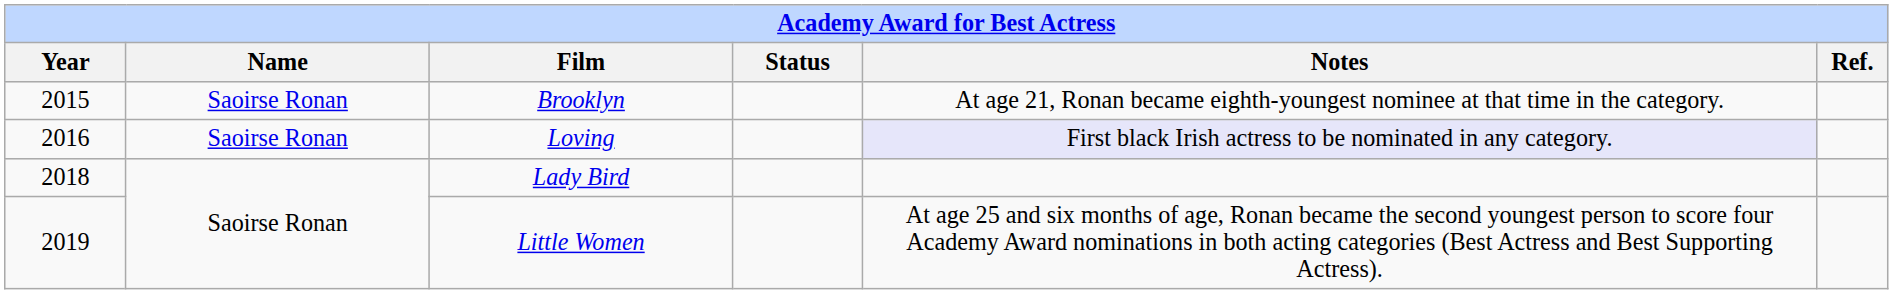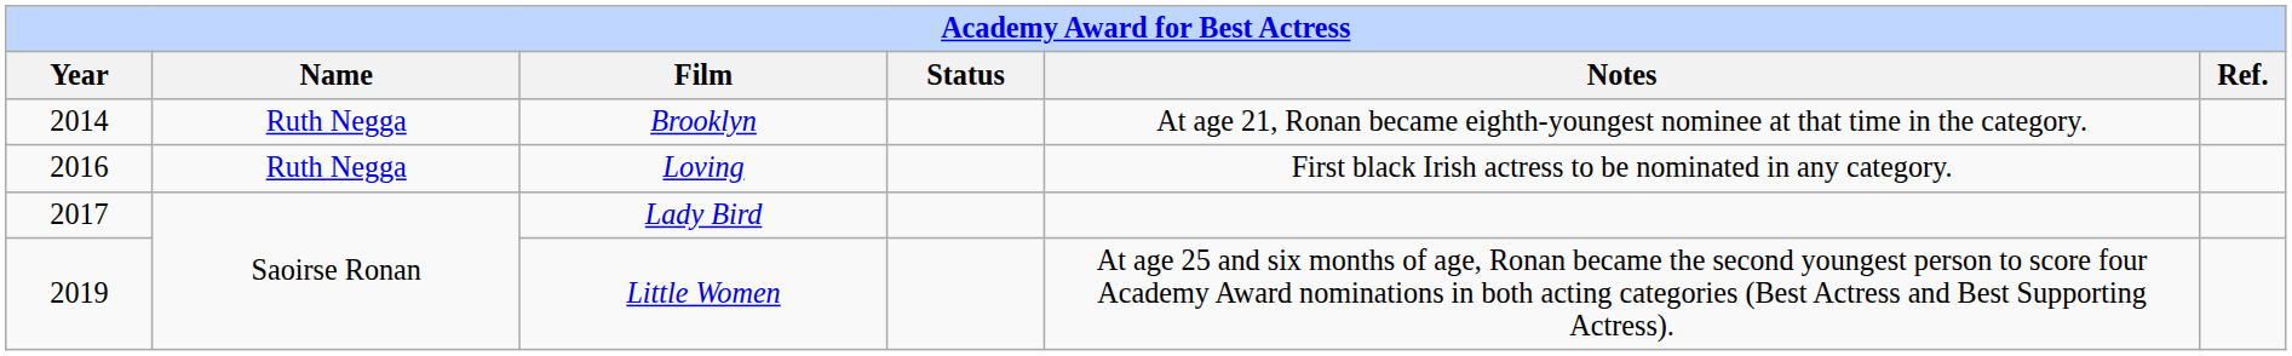Brooklyn | Year: 2015 -> 2014
Brooklyn | Name: Saoirse Ronan -> Ruth Negga
Loving | Name: Saoirse Ronan -> Ruth Negga
Loving | Notes: lavender background -> no background
Lady Bird | Year: 2018 -> 2017
